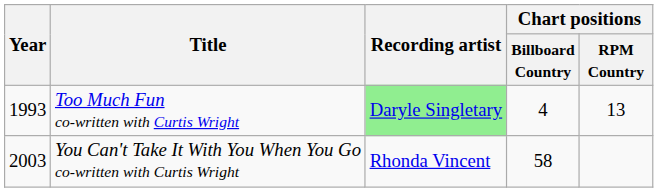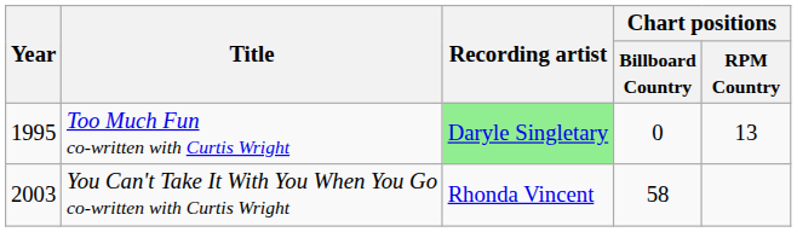Too Much Fun co-written with Curtis Wright | Year: 1993 -> 1995
Too Much Fun co-written with Curtis Wright | Chart positions / Billboard Country: 4 -> 0
